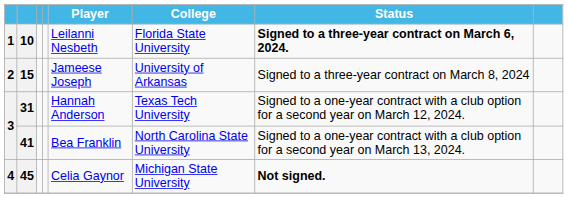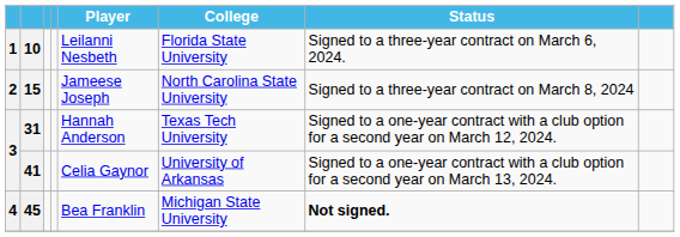10 | Status: bold -> normal
15 | College: University of Arkansas -> North Carolina State University
41 | Player: Bea Franklin -> Celia Gaynor
41 | College: North Carolina State University -> University of Arkansas
45 | Player: Celia Gaynor -> Bea Franklin
